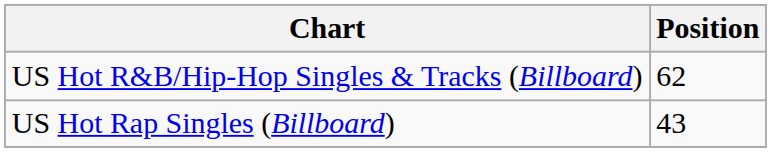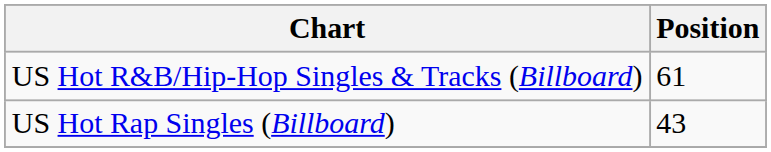US Hot R&B/Hip-Hop Singles & Tracks (Billboard) | Position: 62 -> 61
